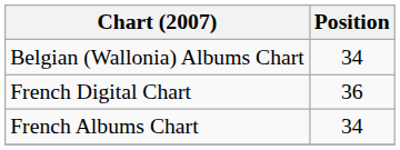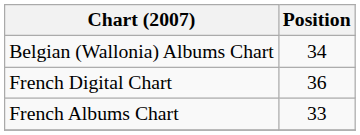French Albums Chart | Position: 34 -> 33
